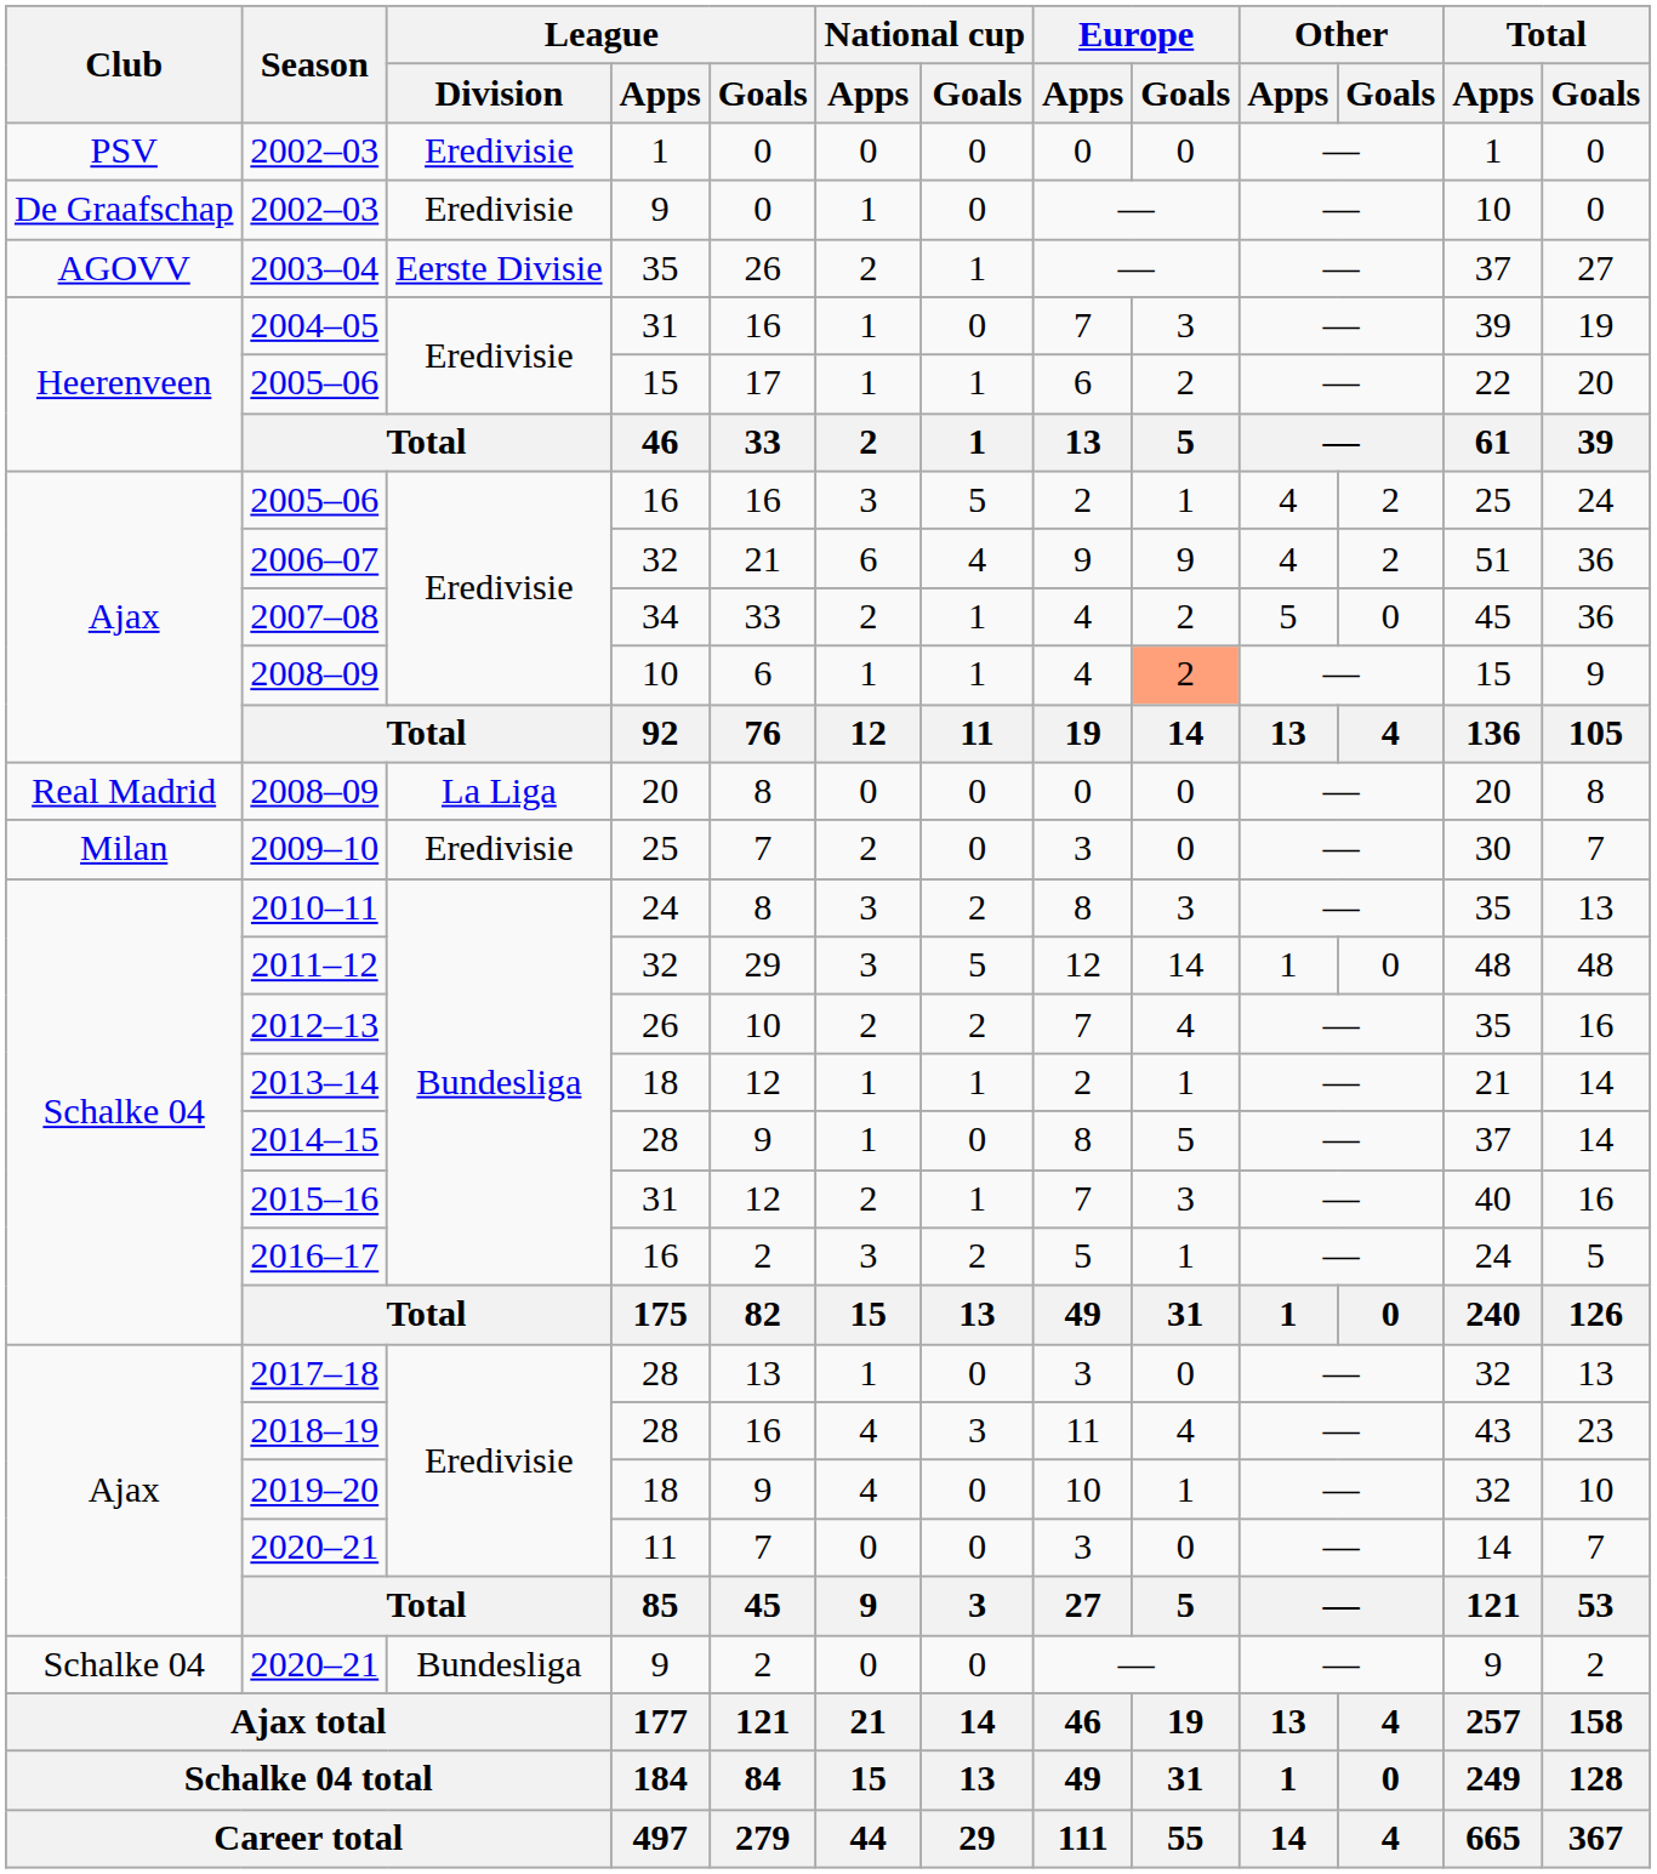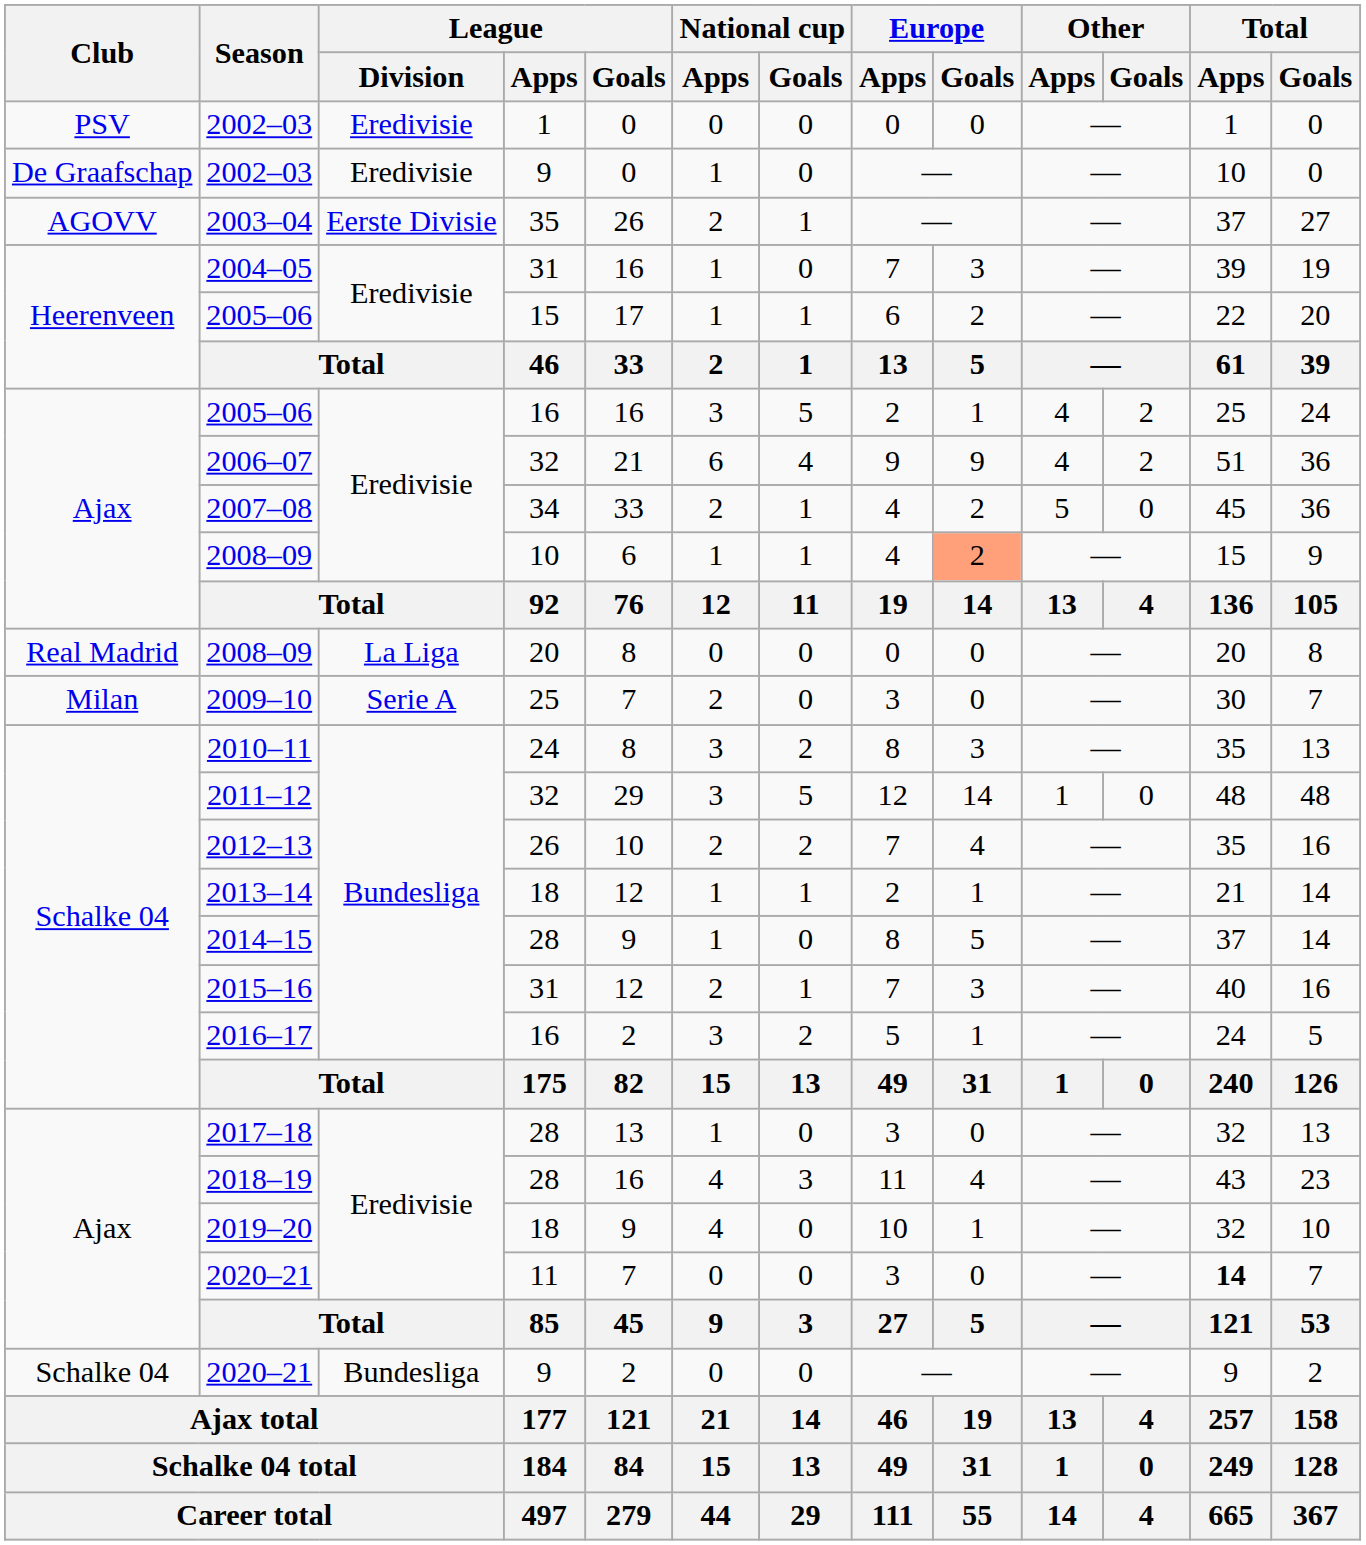2009–10 | League / Division: Eredivisie -> Serie A
2020–21 / 11 | Total / Apps: normal -> bold
